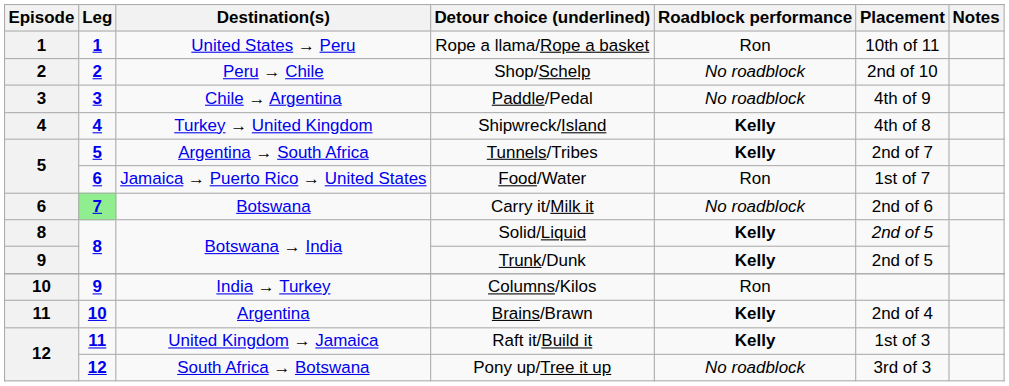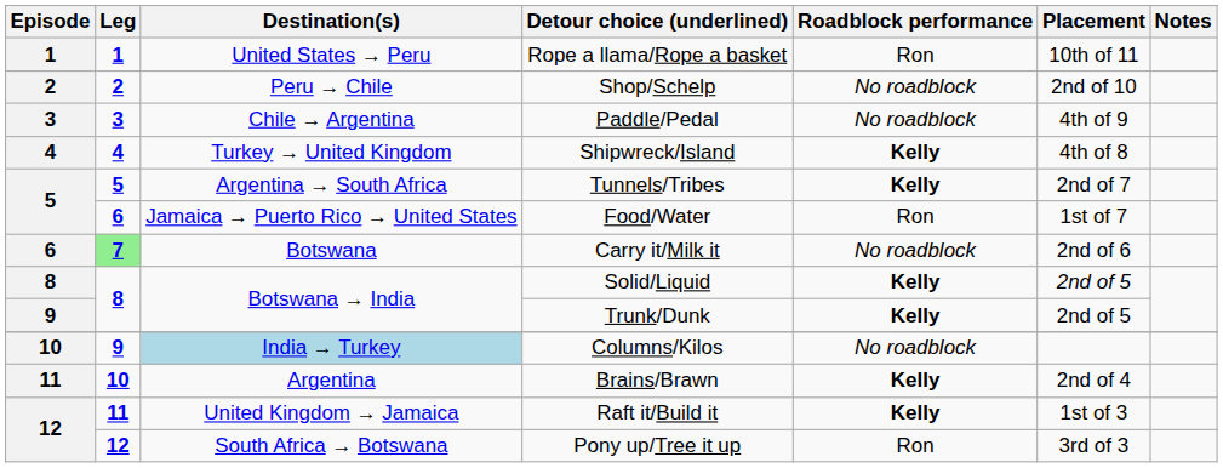Columns/Kilos | Destination(s): no background -> lightblue background
Columns/Kilos | Roadblock performance: Ron -> No roadblock
Pony up/Tree it up | Roadblock performance: No roadblock -> Ron
